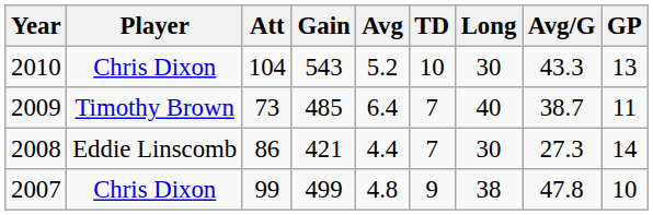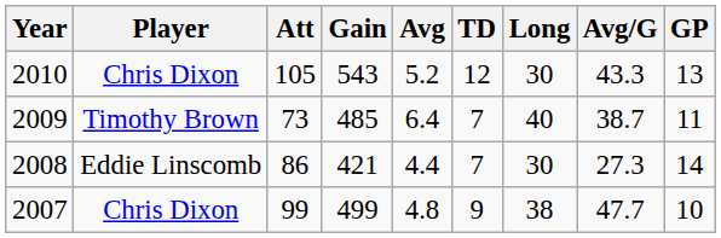2010 | Att: 104 -> 105
2010 | TD: 10 -> 12
2007 | Avg/G: 47.8 -> 47.7
